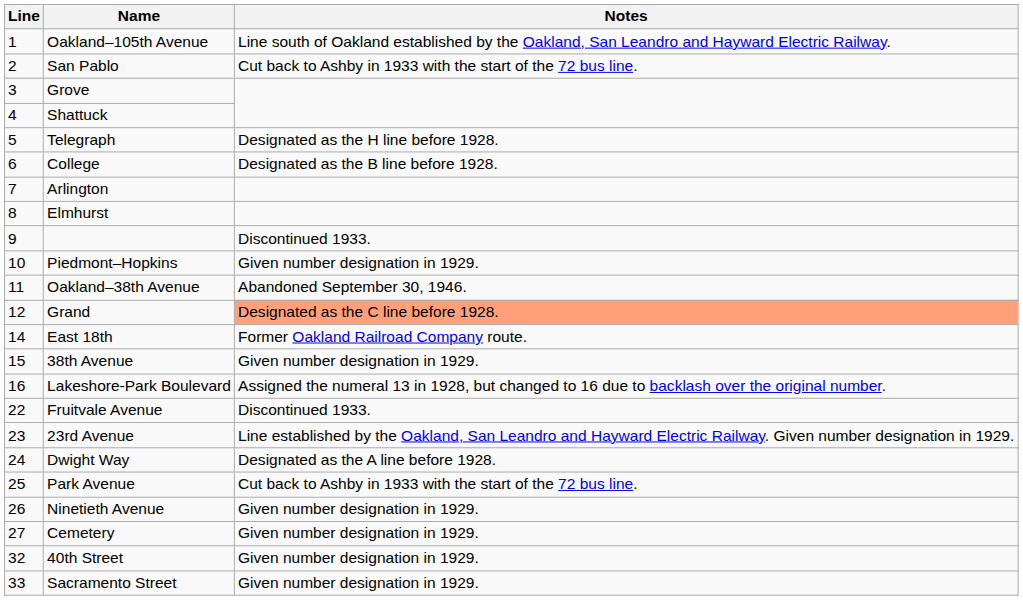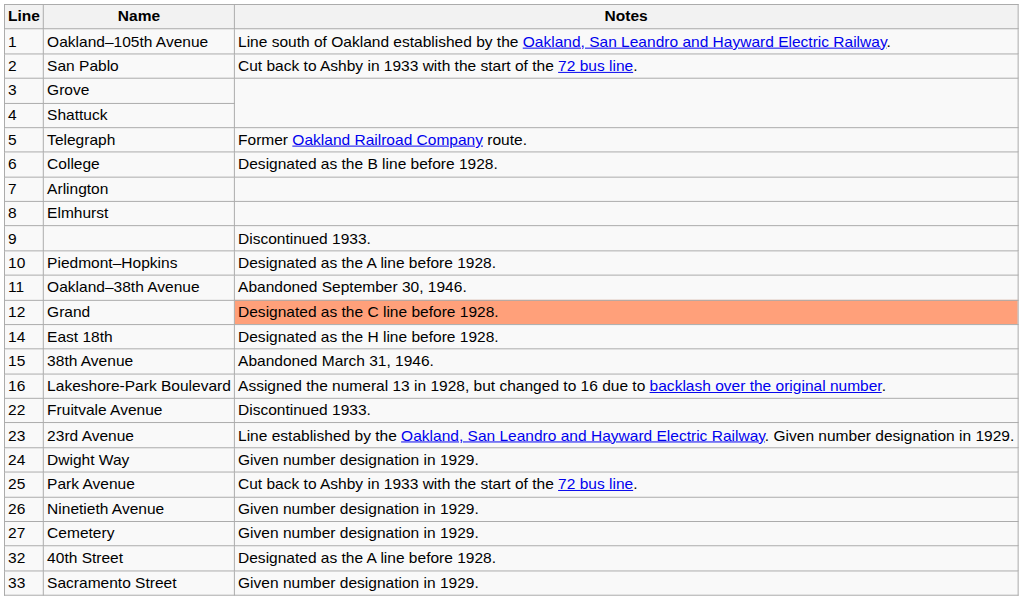Telegraph | Notes: Designated as the H line before 1928. -> Former Oakland Railroad Company route.
Piedmont–Hopkins | Notes: Given number designation in 1929. -> Designated as the A line before 1928.
East 18th | Notes: Former Oakland Railroad Company route. -> Designated as the H line before 1928.
38th Avenue | Notes: Given number designation in 1929. -> Abandoned March 31, 1946.
Dwight Way | Notes: Designated as the A line before 1928. -> Given number designation in 1929.
40th Street | Notes: Given number designation in 1929. -> Designated as the A line before 1928.
